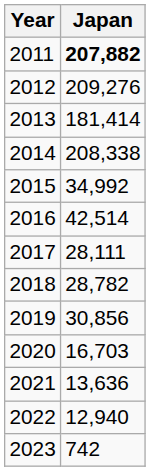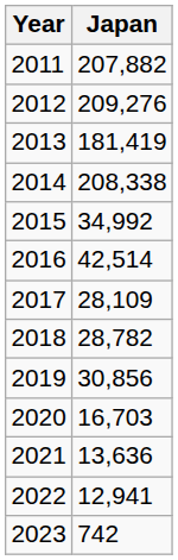2011 | Japan: bold -> normal
2013 | Japan: 181,414 -> 181,419
2017 | Japan: 28,111 -> 28,109
2022 | Japan: 12,940 -> 12,941
